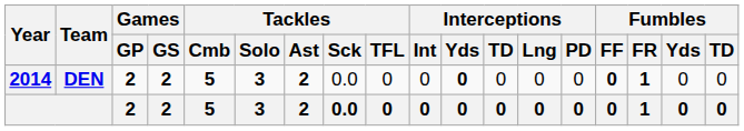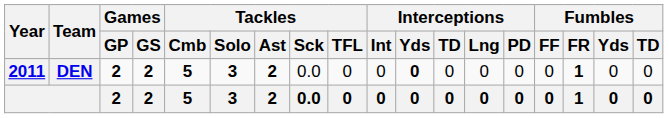DEN | Year: 2014 -> 2011
DEN | Fumbles / FF: bold -> normal
